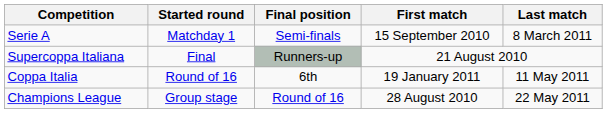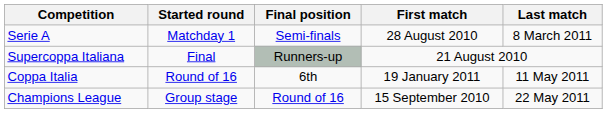Serie A | First match: 15 September 2010 -> 28 August 2010
Champions League | First match: 28 August 2010 -> 15 September 2010
